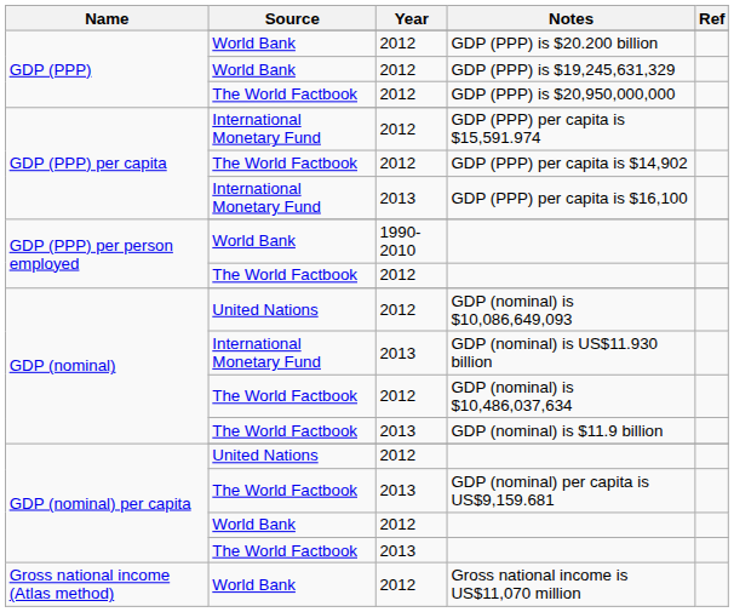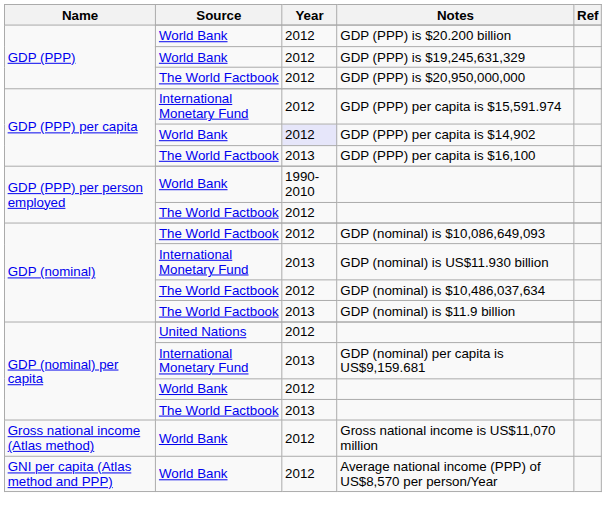GDP (PPP) per capita is $14,902 | Source: The World Factbook -> World Bank
GDP (PPP) per capita is $14,902 | Year: no background -> lavender background
GDP (PPP) per capita is $16,100 | Source: International Monetary Fund -> The World Factbook
GDP (nominal) is $10,086,649,093 | Source: United Nations -> The World Factbook
GDP (nominal) per capita is US$9,159.681 | Source: The World Factbook -> International Monetary Fund
+ row: GNI per capita (Atlas method and PPP) | World Bank | 2012 | Average national income (PPP) of US$8,570 per person/Year
